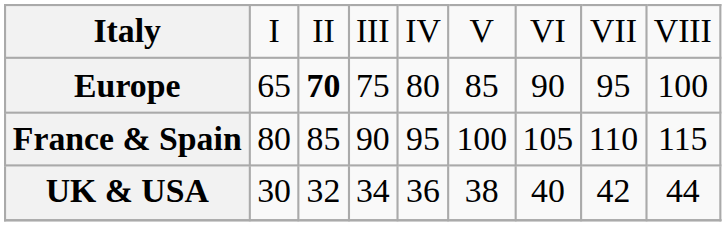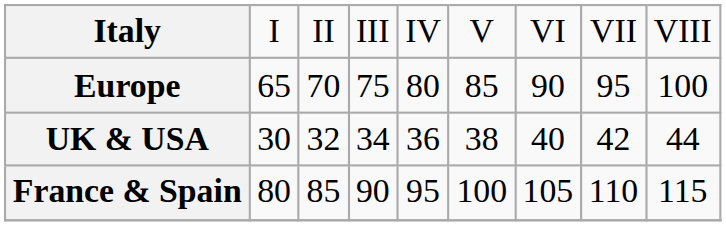Europe | column 3: bold -> normal
rows swapped: UK & USA <-> France & Spain
